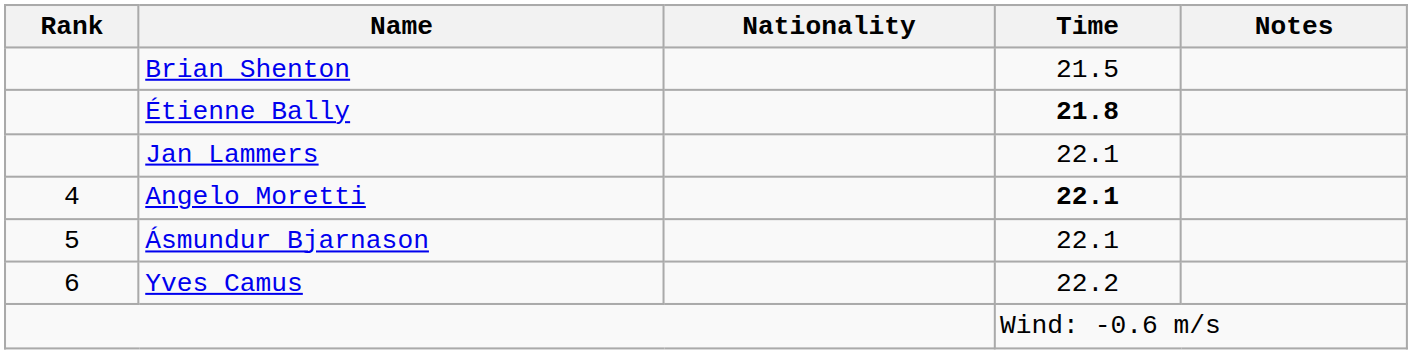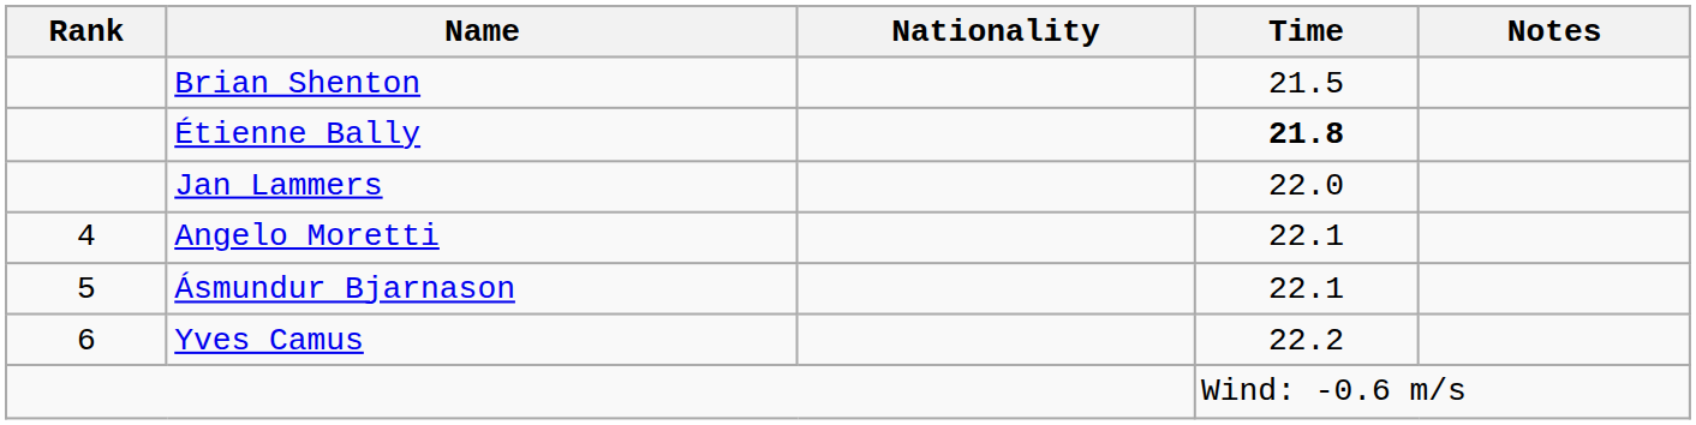Jan Lammers | Time: 22.1 -> 22.0
Angelo Moretti | Time: bold -> normal
